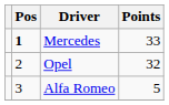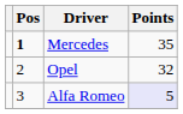Mercedes | Points: 33 -> 35
Alfa Romeo | Points: no background -> lavender background
